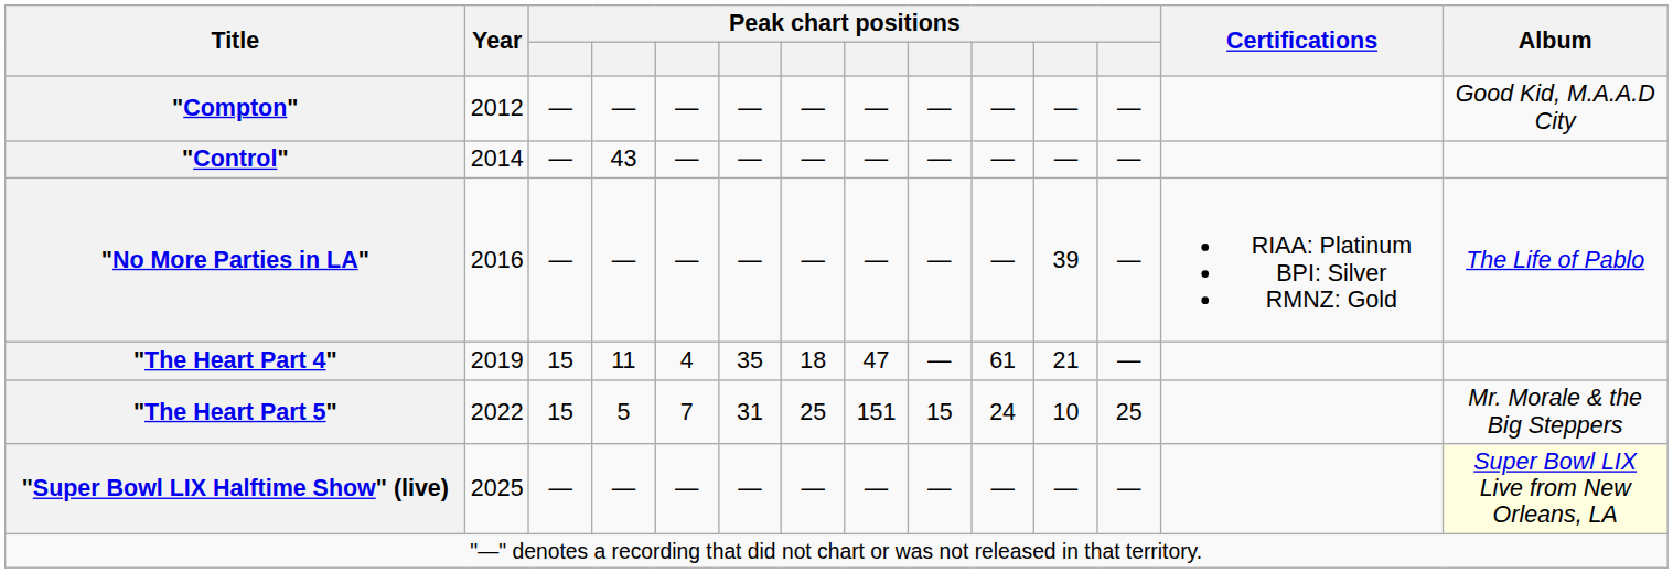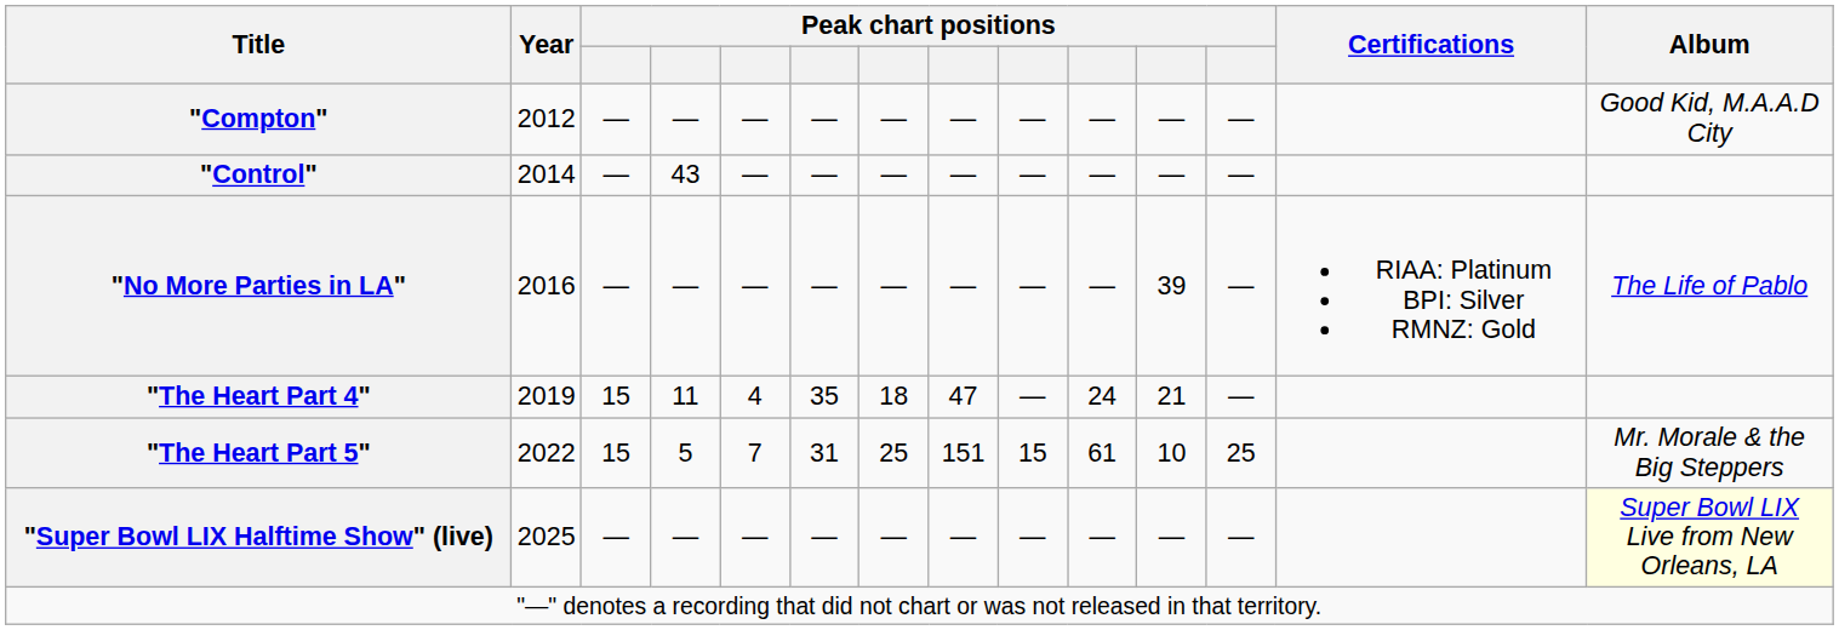"The Heart Part 4" | column 10: 61 -> 24
"The Heart Part 5" | column 10: 24 -> 61
